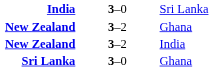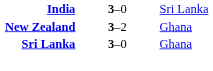- row: New Zealand | 3–2 | India
